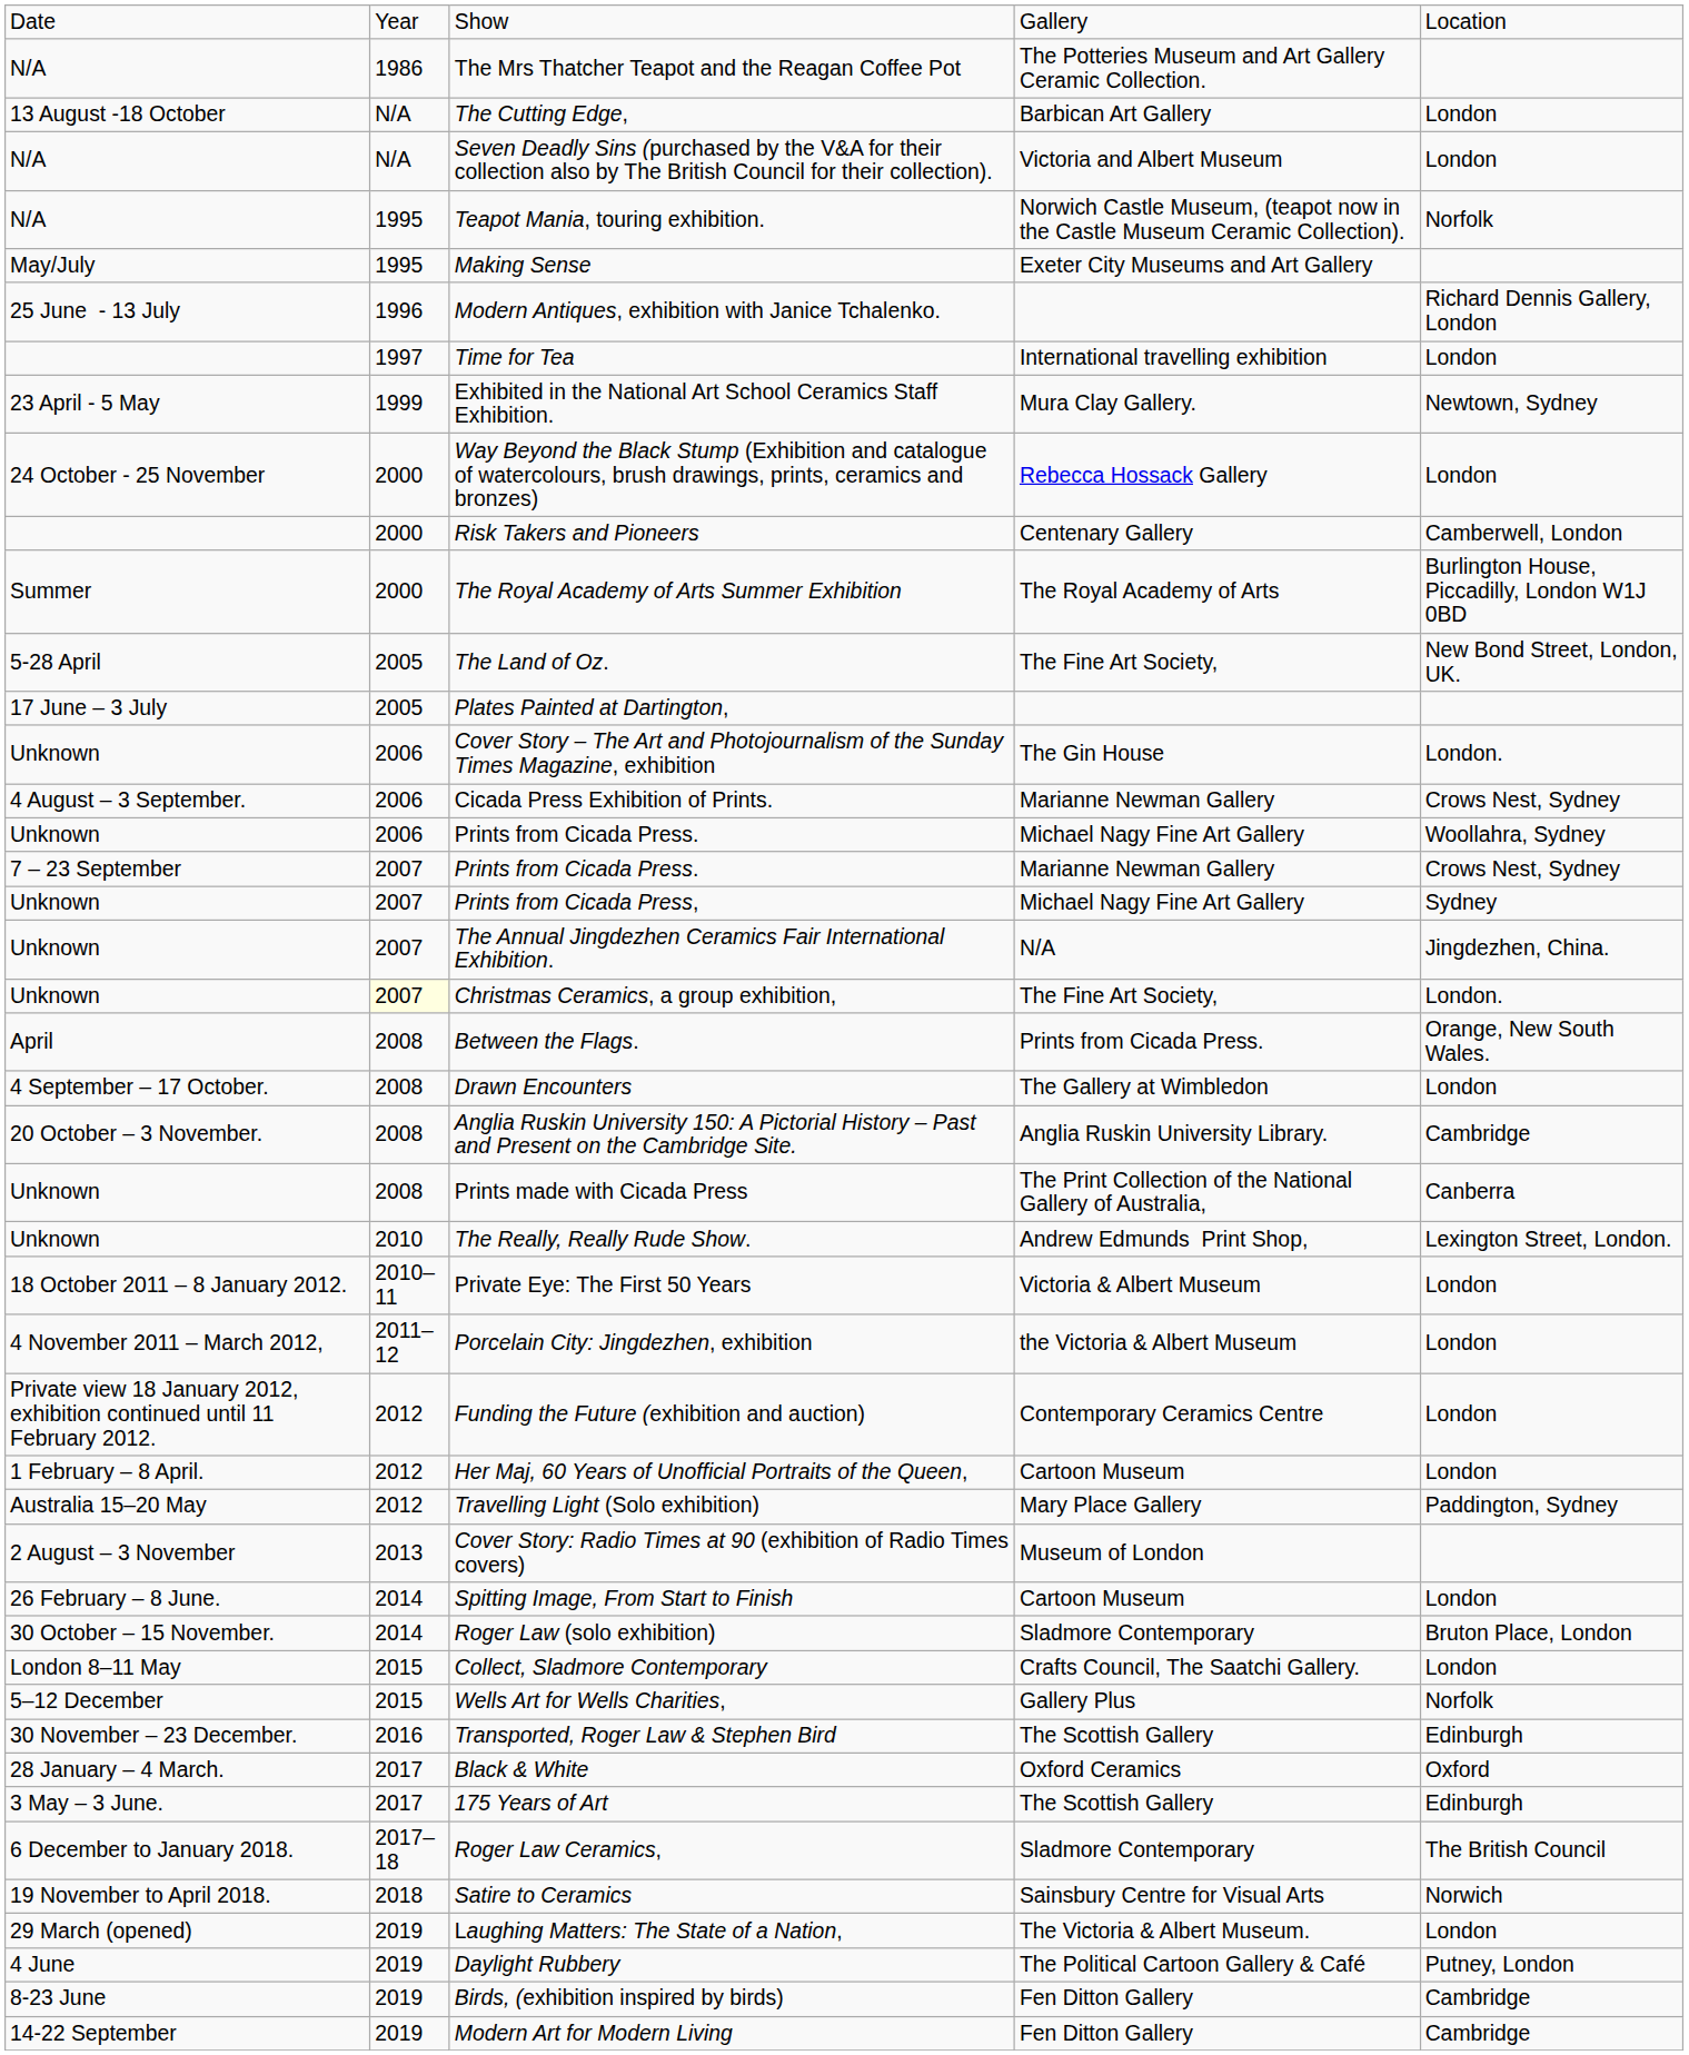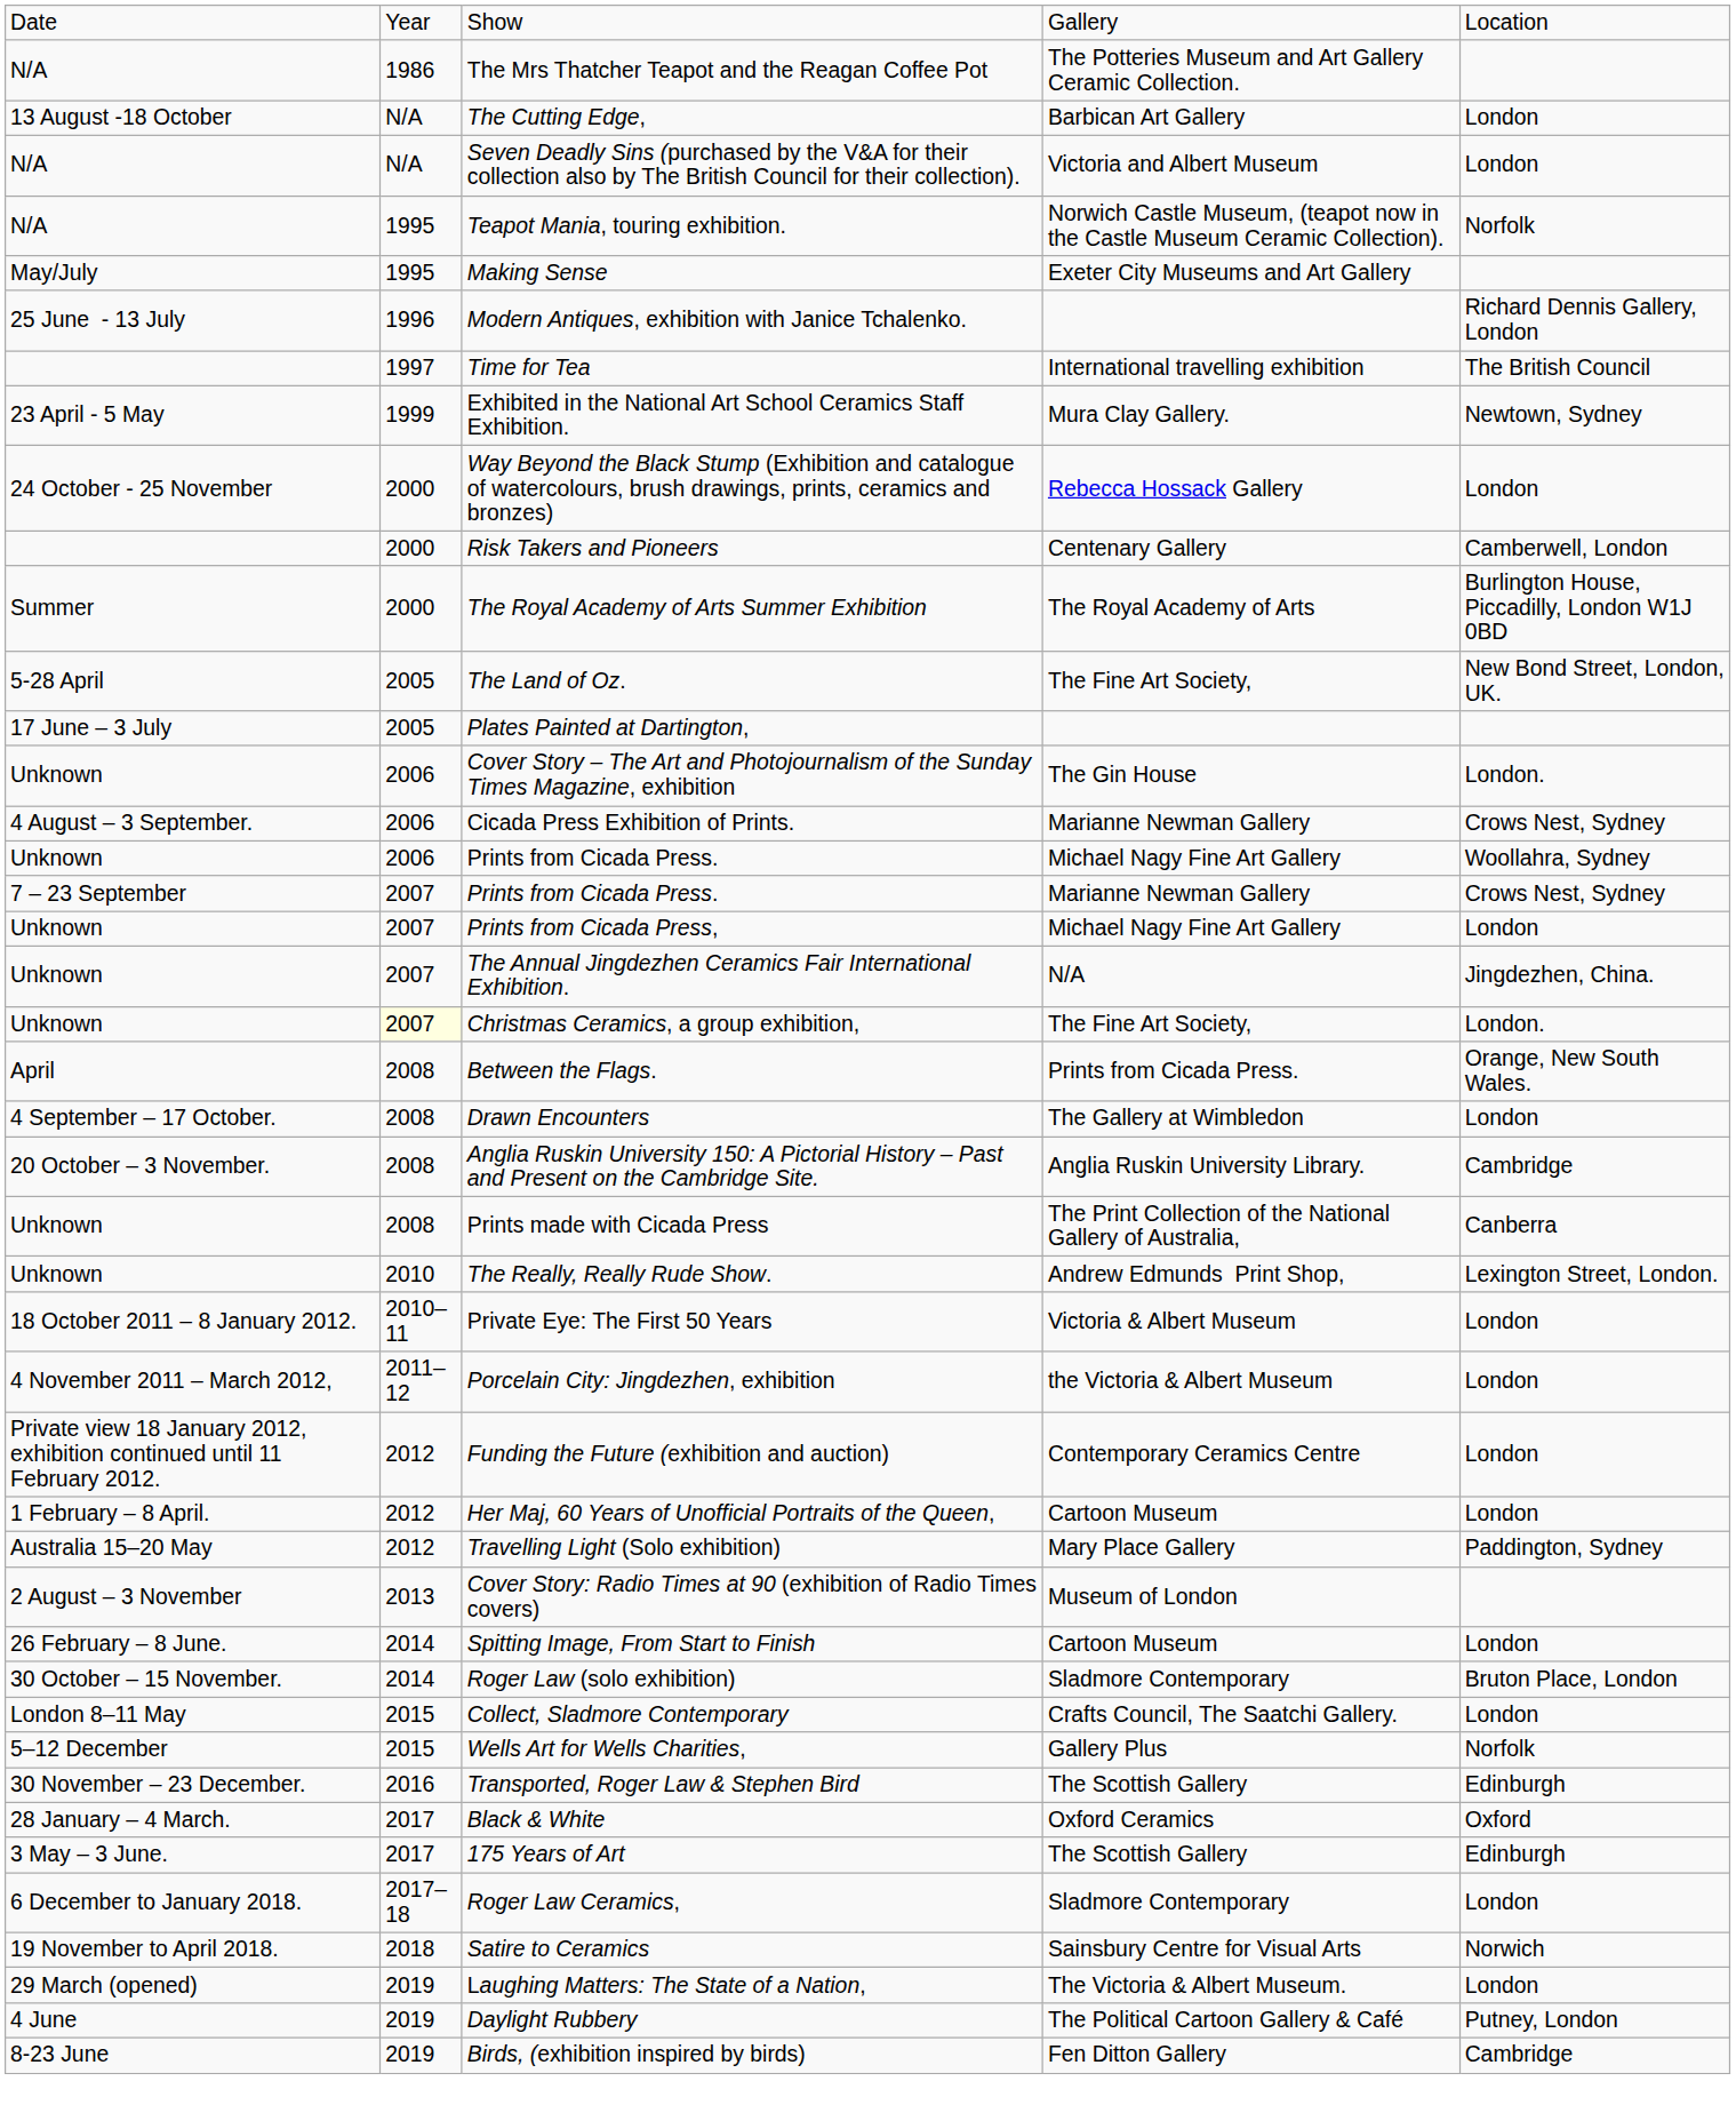Time for Tea | column 5: London -> The British Council
Prints from Cicada Press, | column 5: Sydney -> London
Roger Law Ceramics, | column 5: The British Council -> London
- row: 14-22 September | 2019 | Modern Art for Modern Living | Fen Ditton Gallery | Cambridge
